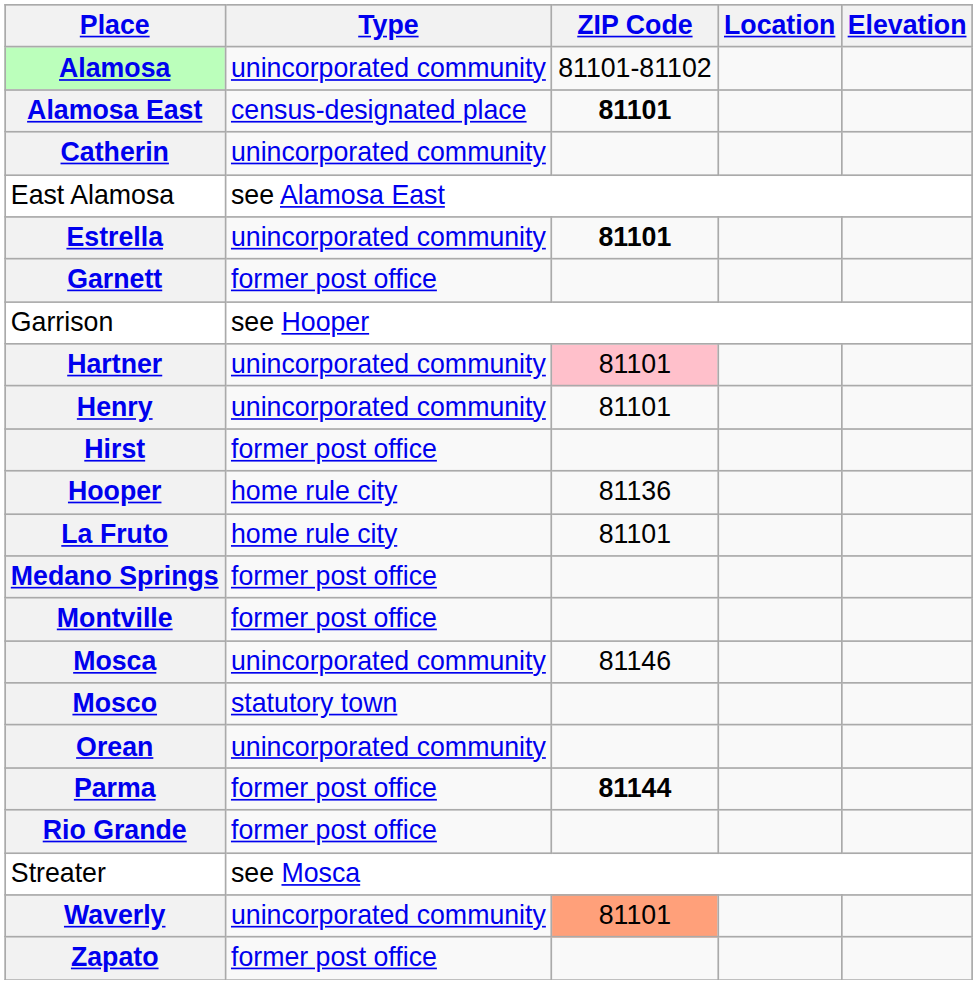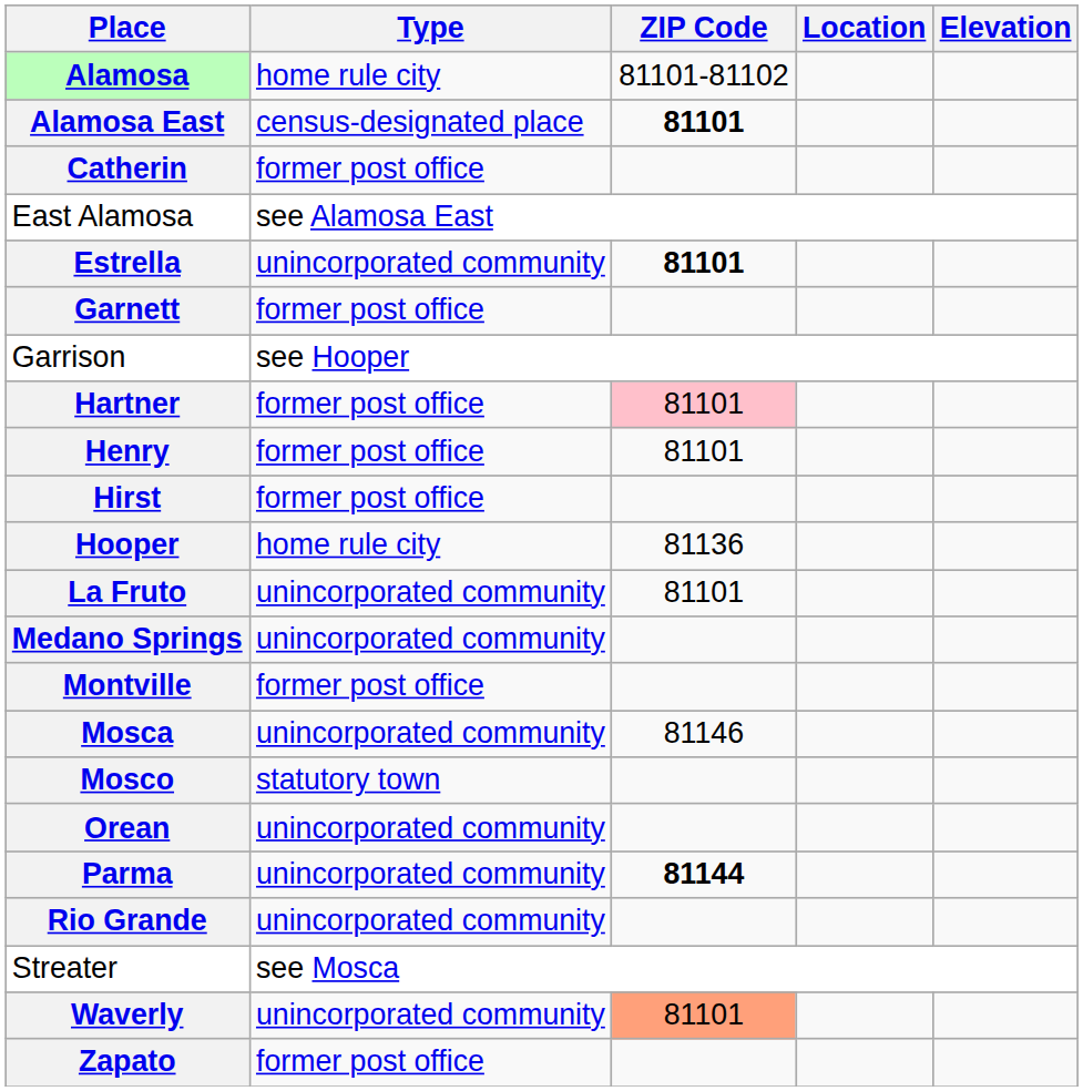Alamosa | Type: unincorporated community -> home rule city
Catherin | Type: unincorporated community -> former post office
Hartner | Type: unincorporated community -> former post office
Henry | Type: unincorporated community -> former post office
La Fruto | Type: home rule city -> unincorporated community
Medano Springs | Type: former post office -> unincorporated community
Parma | Type: former post office -> unincorporated community
Rio Grande | Type: former post office -> unincorporated community
